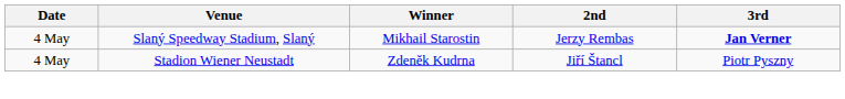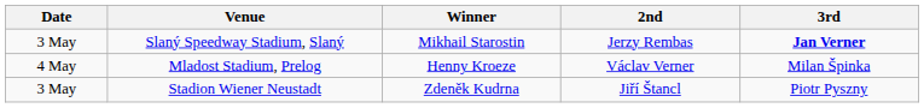Slaný Speedway Stadium, Slaný | Date: 4 May -> 3 May
+ row: 4 May | Mladost Stadium, Prelog | Henny Kroeze | Václav Verner | Milan Špinka
Stadion Wiener Neustadt | Date: 4 May -> 3 May
